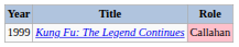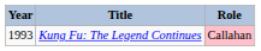Kung Fu: The Legend Continues | Year: 1999 -> 1993
